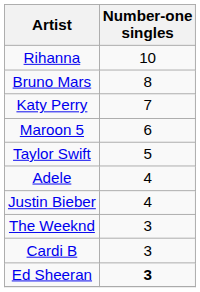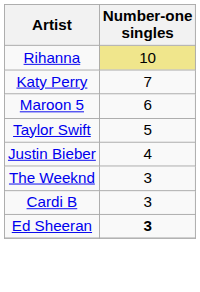Rihanna | Number-one singles: no background -> khaki background
- row: Bruno Mars | 8
- row: Adele | 4
